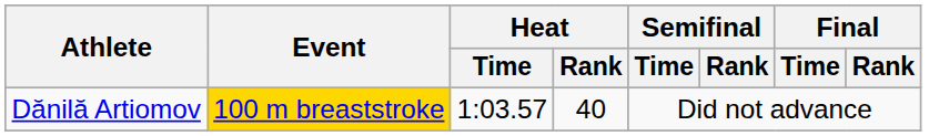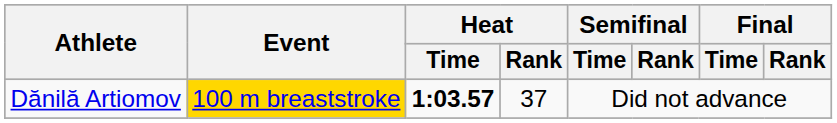Dănilă Artiomov | Heat / Time: normal -> bold
Dănilă Artiomov | Heat / Rank: 40 -> 37
